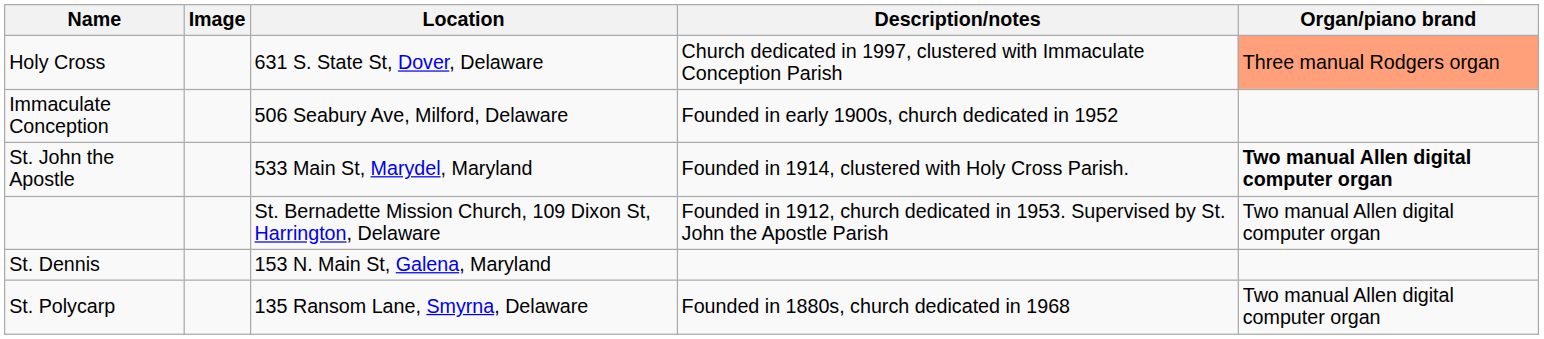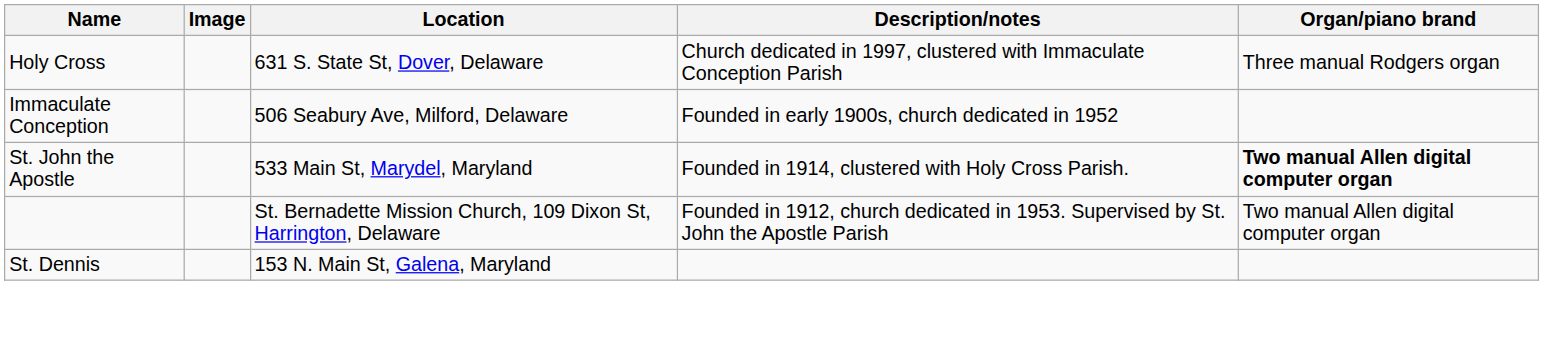Holy Cross | Organ/piano brand: lightsalmon background -> no background
- row: St. Polycarp | 135 Ransom Lane, Smyrna, Delaware | Founded in 1880s, church dedicated in 1968 | Two manual Allen digital computer organ
